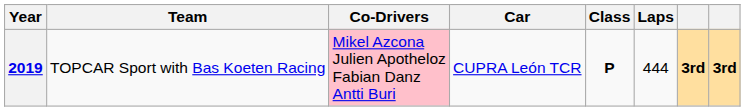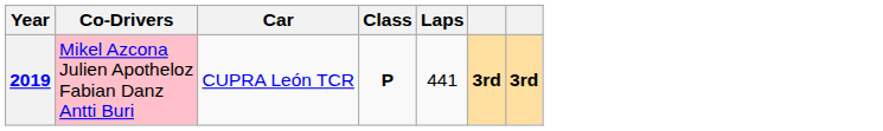- column: Team | TOPCAR Sport with Bas Koeten Racing
2019 | Laps: 444 -> 441
